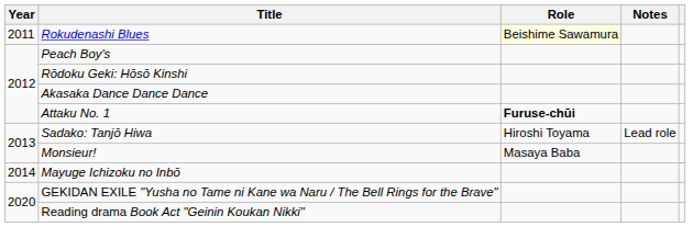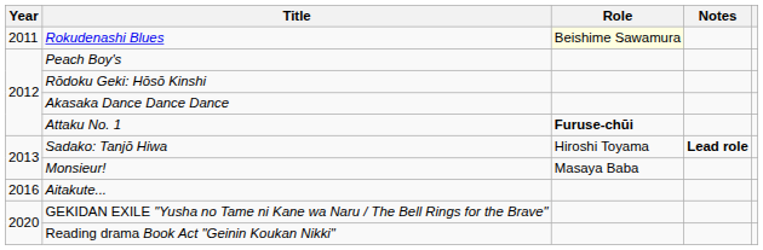Sadako: Tanjō Hiwa | Notes: normal -> bold
- row: 2014 | Mayuge Ichizoku no Inbō
+ row: 2016 | Aitakute...
